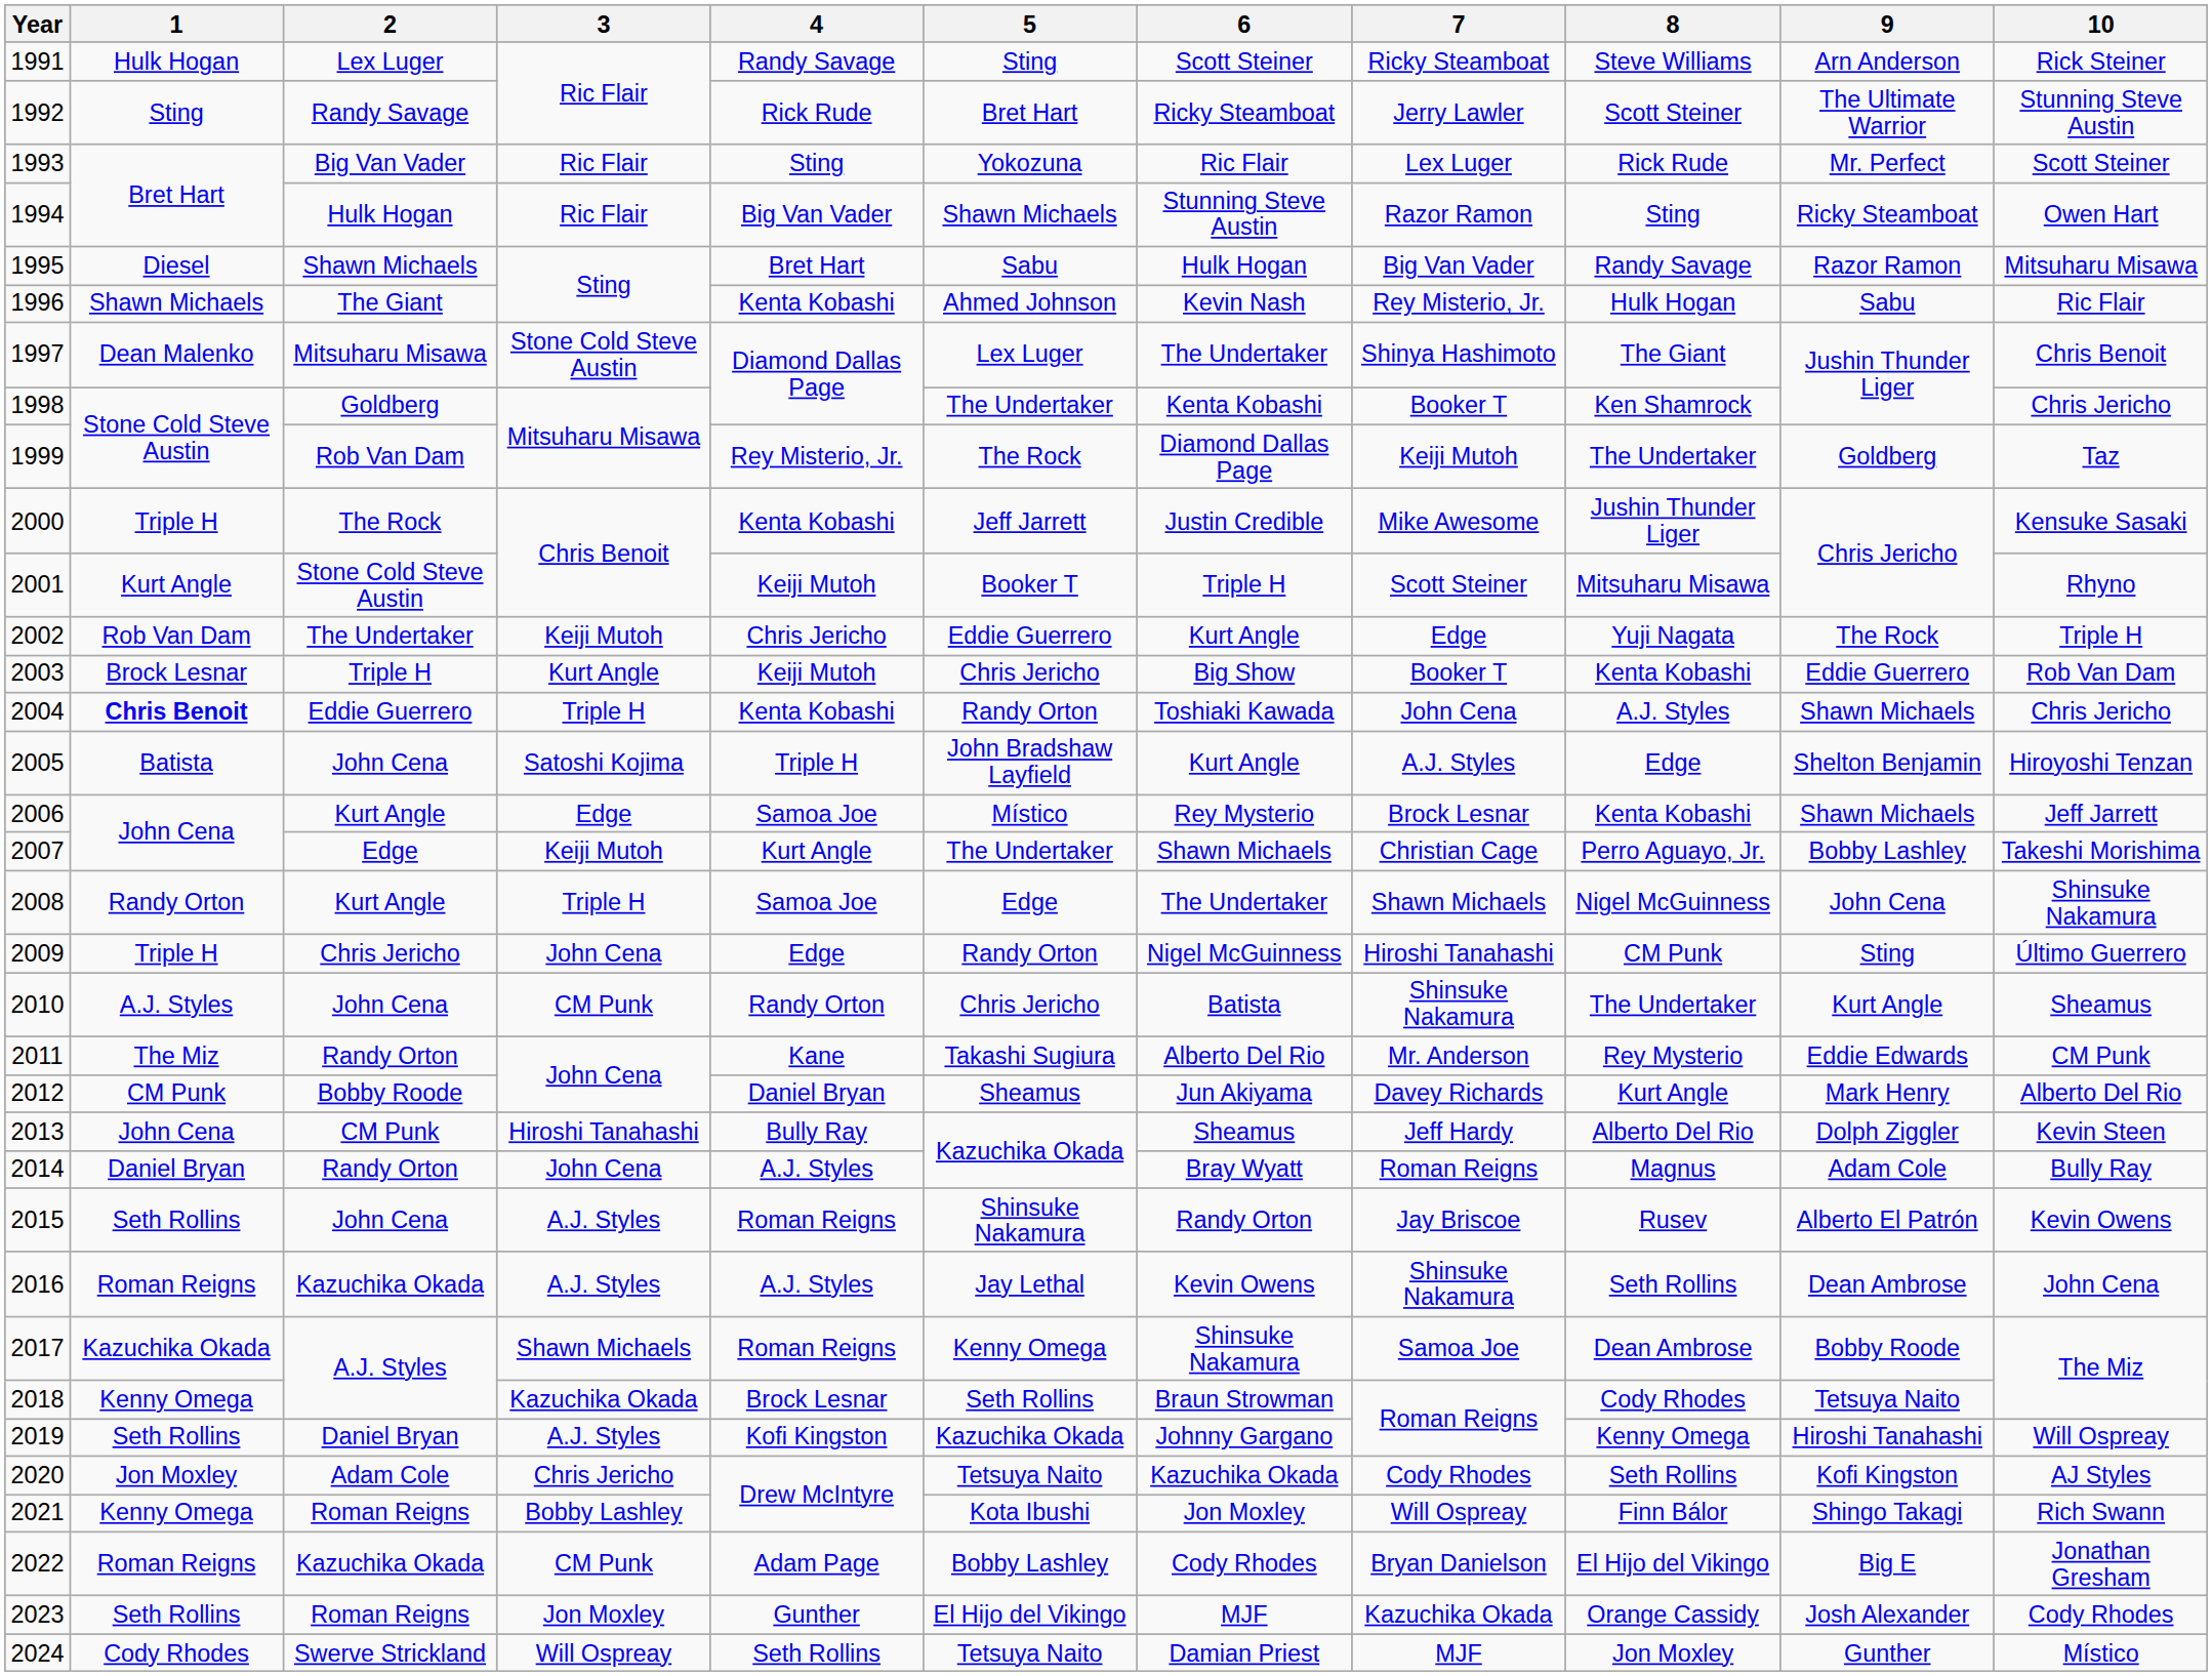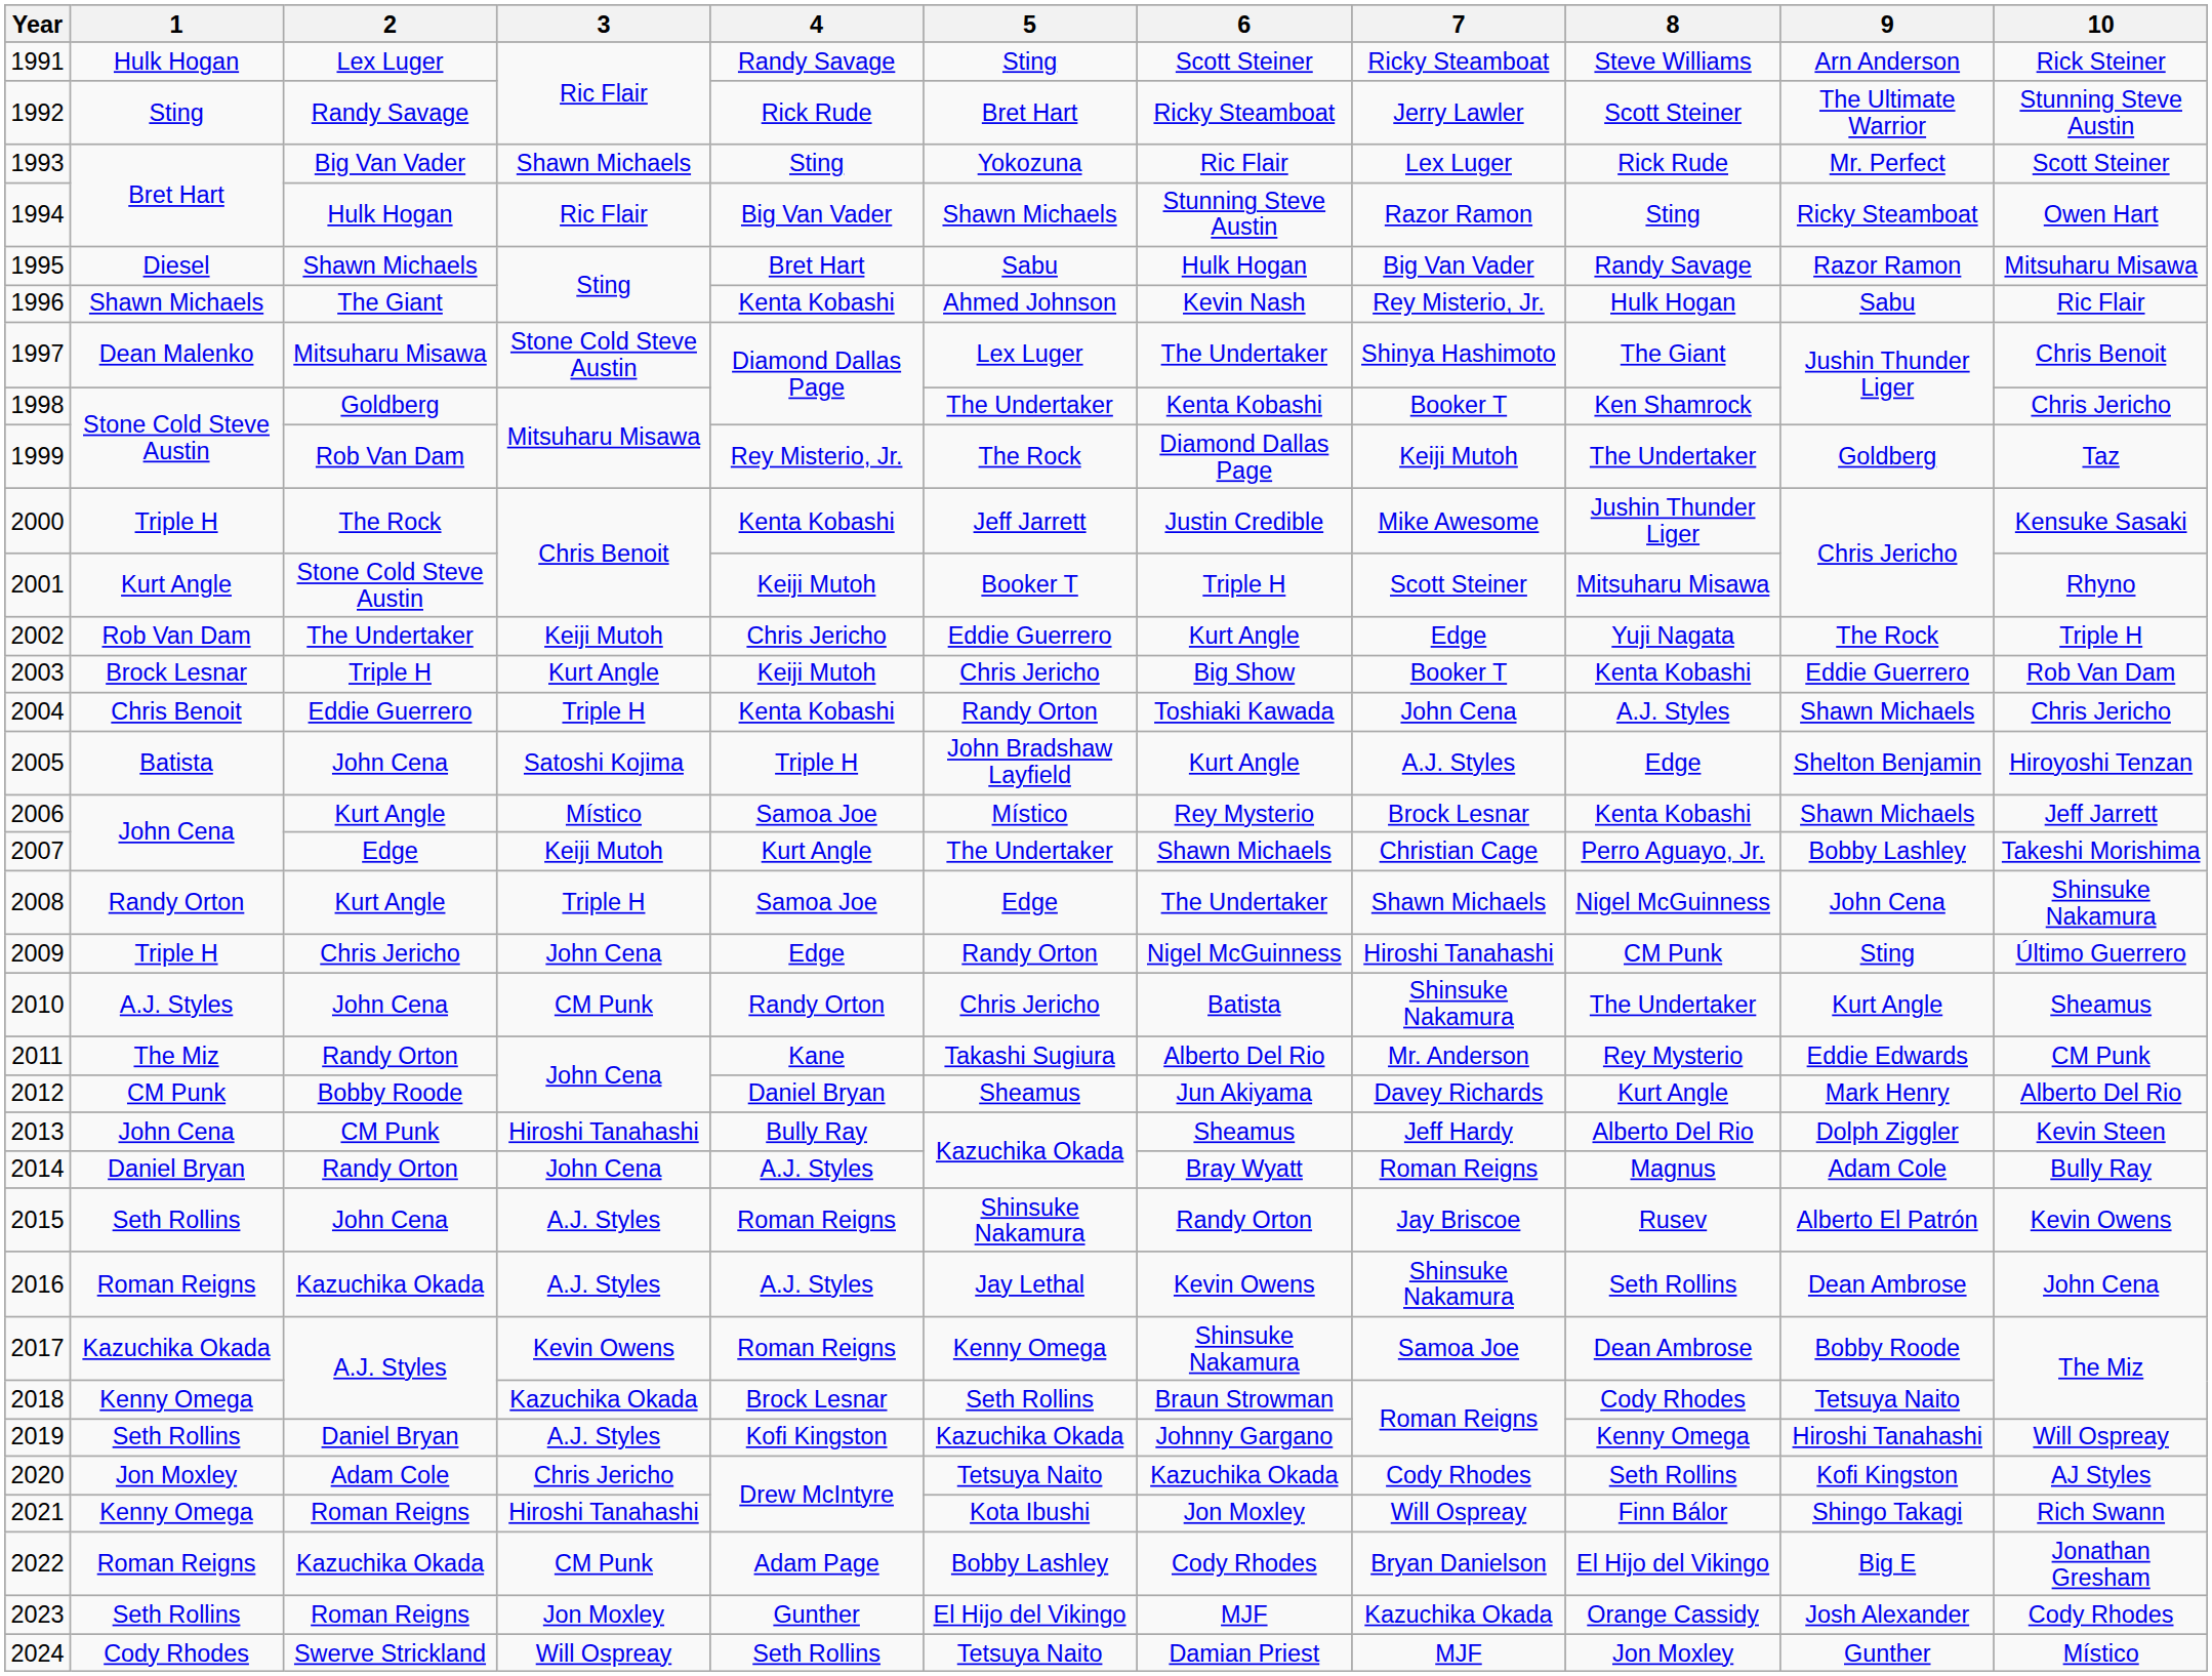1993 | 3: Ric Flair -> Shawn Michaels
2004 | 1: bold -> normal
2006 | 3: Edge -> Místico
2017 | 3: Shawn Michaels -> Kevin Owens
2021 | 3: Bobby Lashley -> Hiroshi Tanahashi
